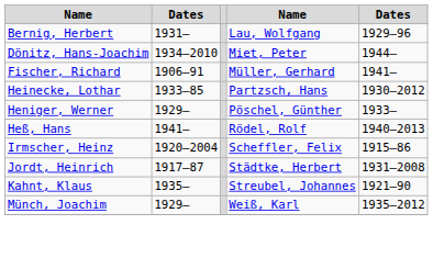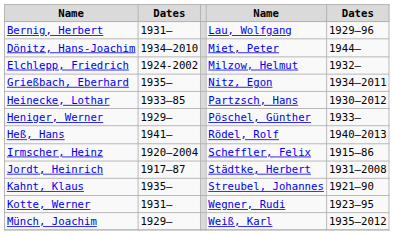+ row: Elchlepp, Friedrich | 1924-2002 | Milzow, Helmut | 1932–
- row: Fischer, Richard | 1906–91 | Müller, Gerhard | 1941–
+ row: Grießbach, Eberhard | 1935– | Nitz, Egon | 1934–2011
+ row: Kotte, Werner | 1931– | Wegner, Rudi | 1923–95
